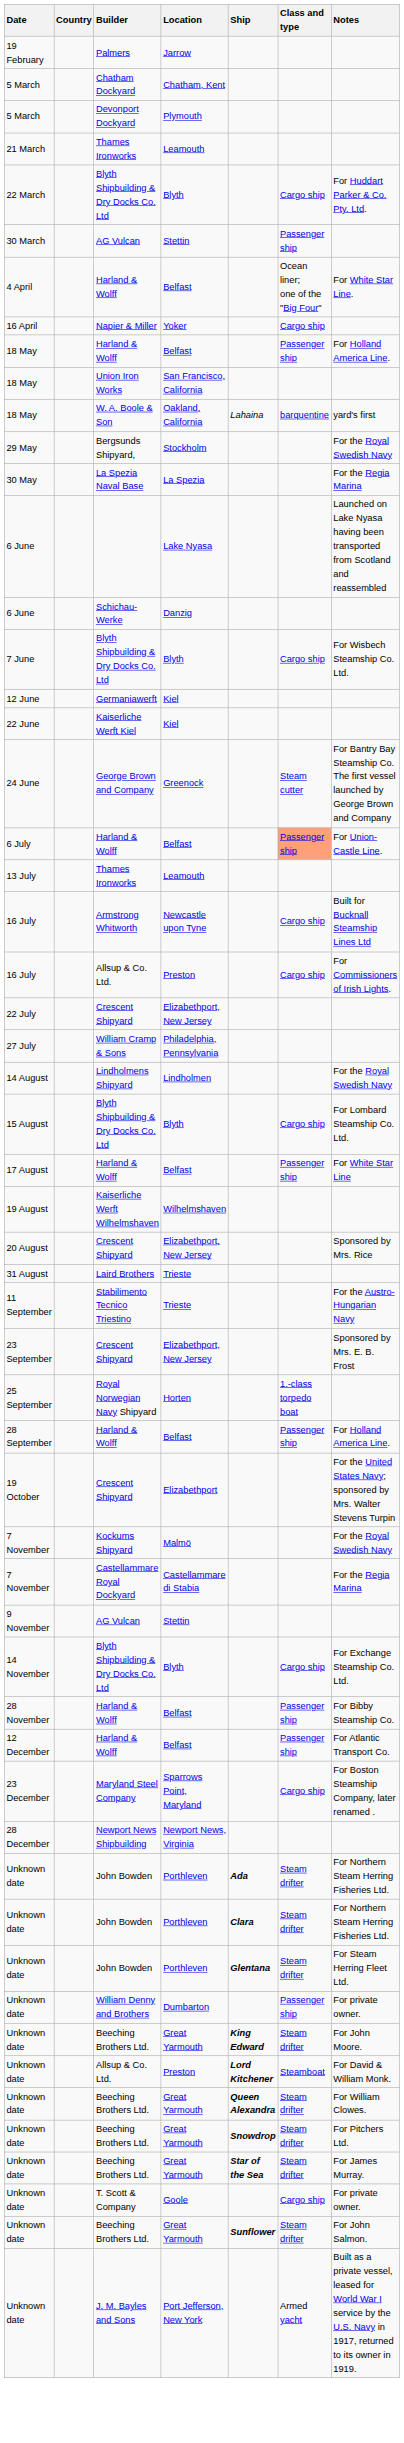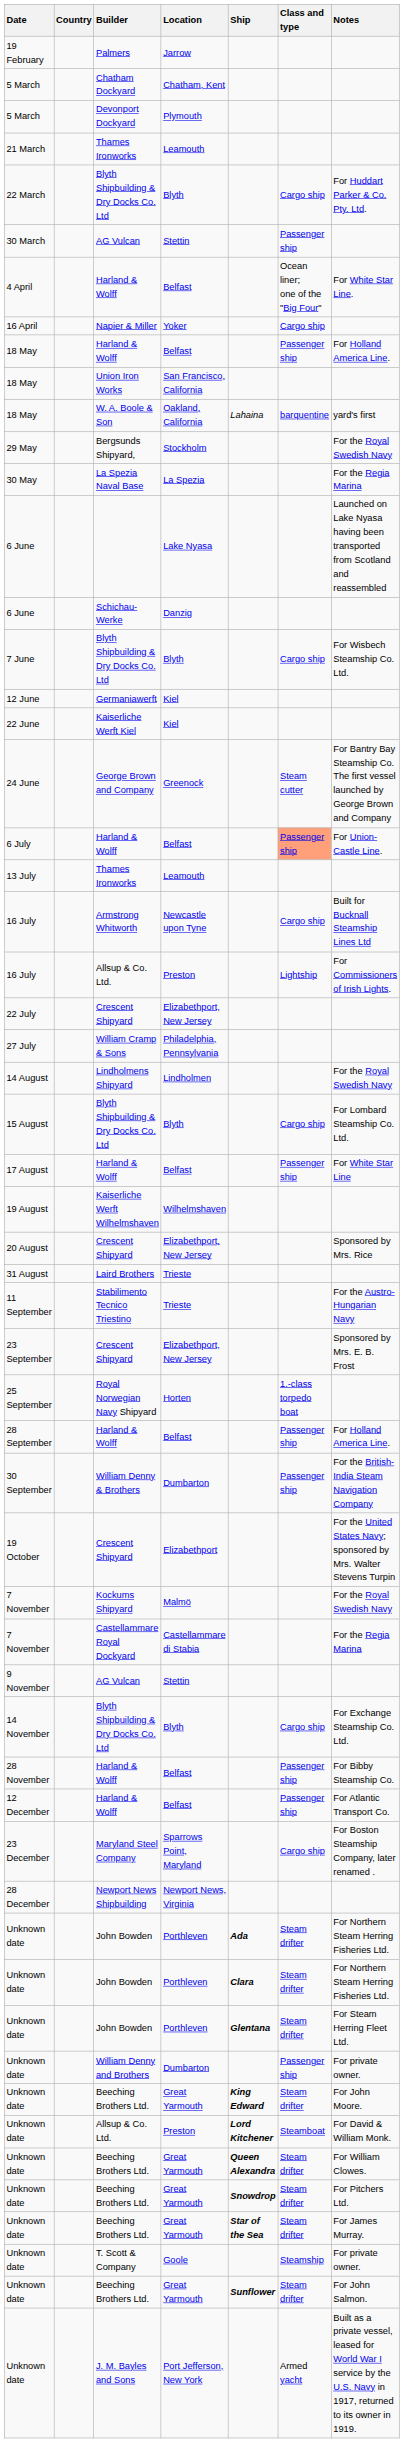16 July / Allsup & Co. Ltd. | Class and type: Cargo ship -> Lightship
+ row: 30 September | William Denny & Brothers | Dumbarton | Passenger ship | For the British-India Steam Navigation Company
Unknown date / T. Scott & Company | Class and type: Cargo ship -> Steamship
